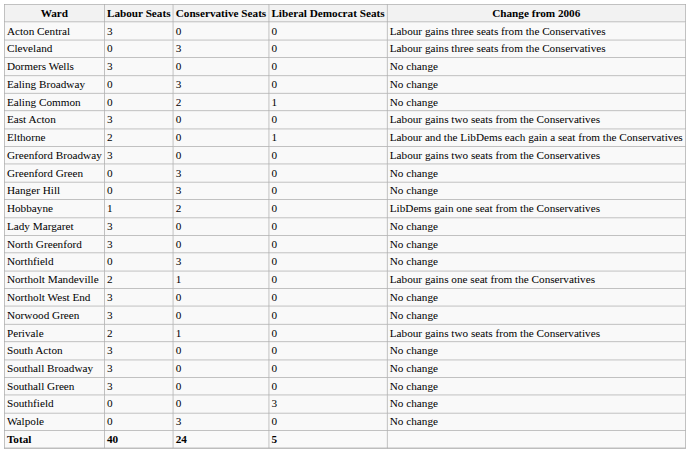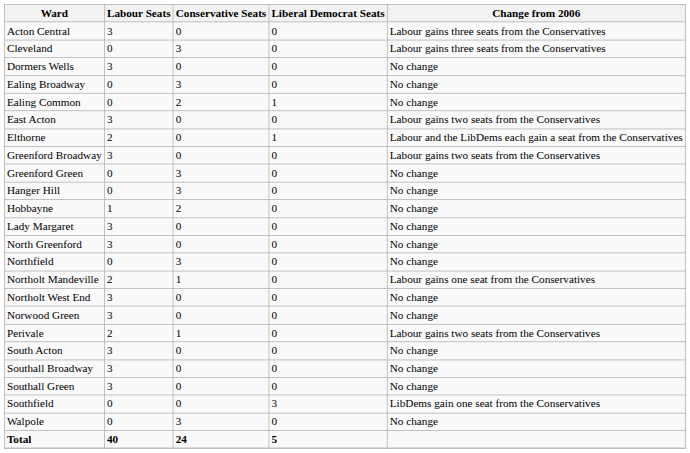Hobbayne | Change from 2006: LibDems gain one seat from the Conservatives -> No change
Southfield | Change from 2006: No change -> LibDems gain one seat from the Conservatives
